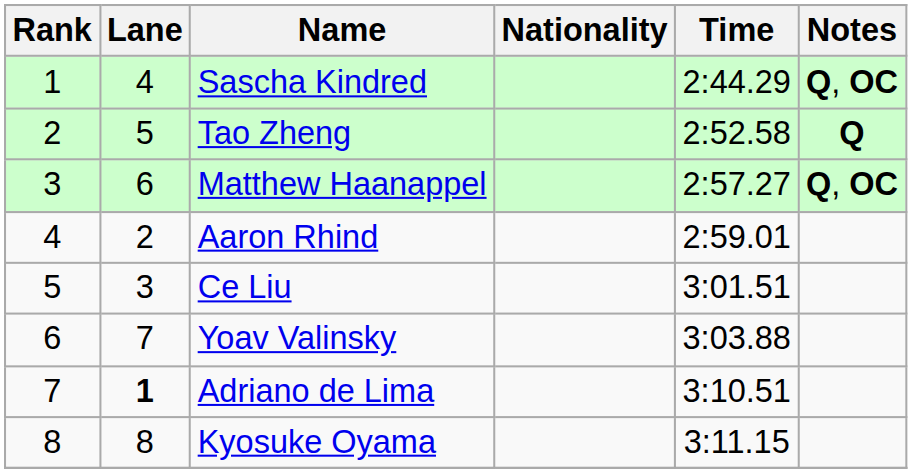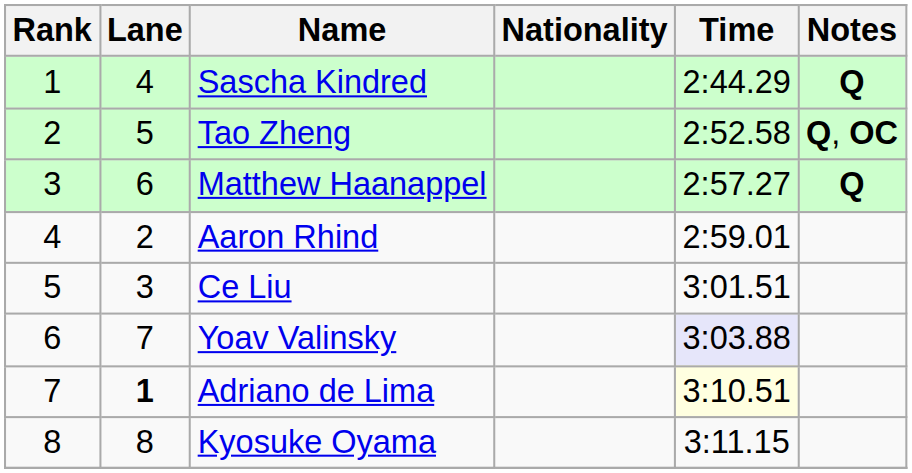Sascha Kindred | Notes: Q, OC -> Q
Tao Zheng | Notes: Q -> Q, OC
Matthew Haanappel | Notes: Q, OC -> Q
Yoav Valinsky | Time: no background -> lavender background
Adriano de Lima | Time: no background -> lightyellow background
